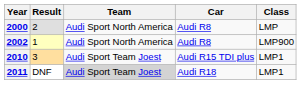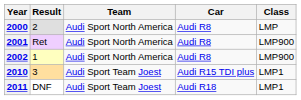+ row: 2001 | Ret | Audi Sport North America | Audi R8 | LMP900
2011 | Team: lightgrey background -> no background
